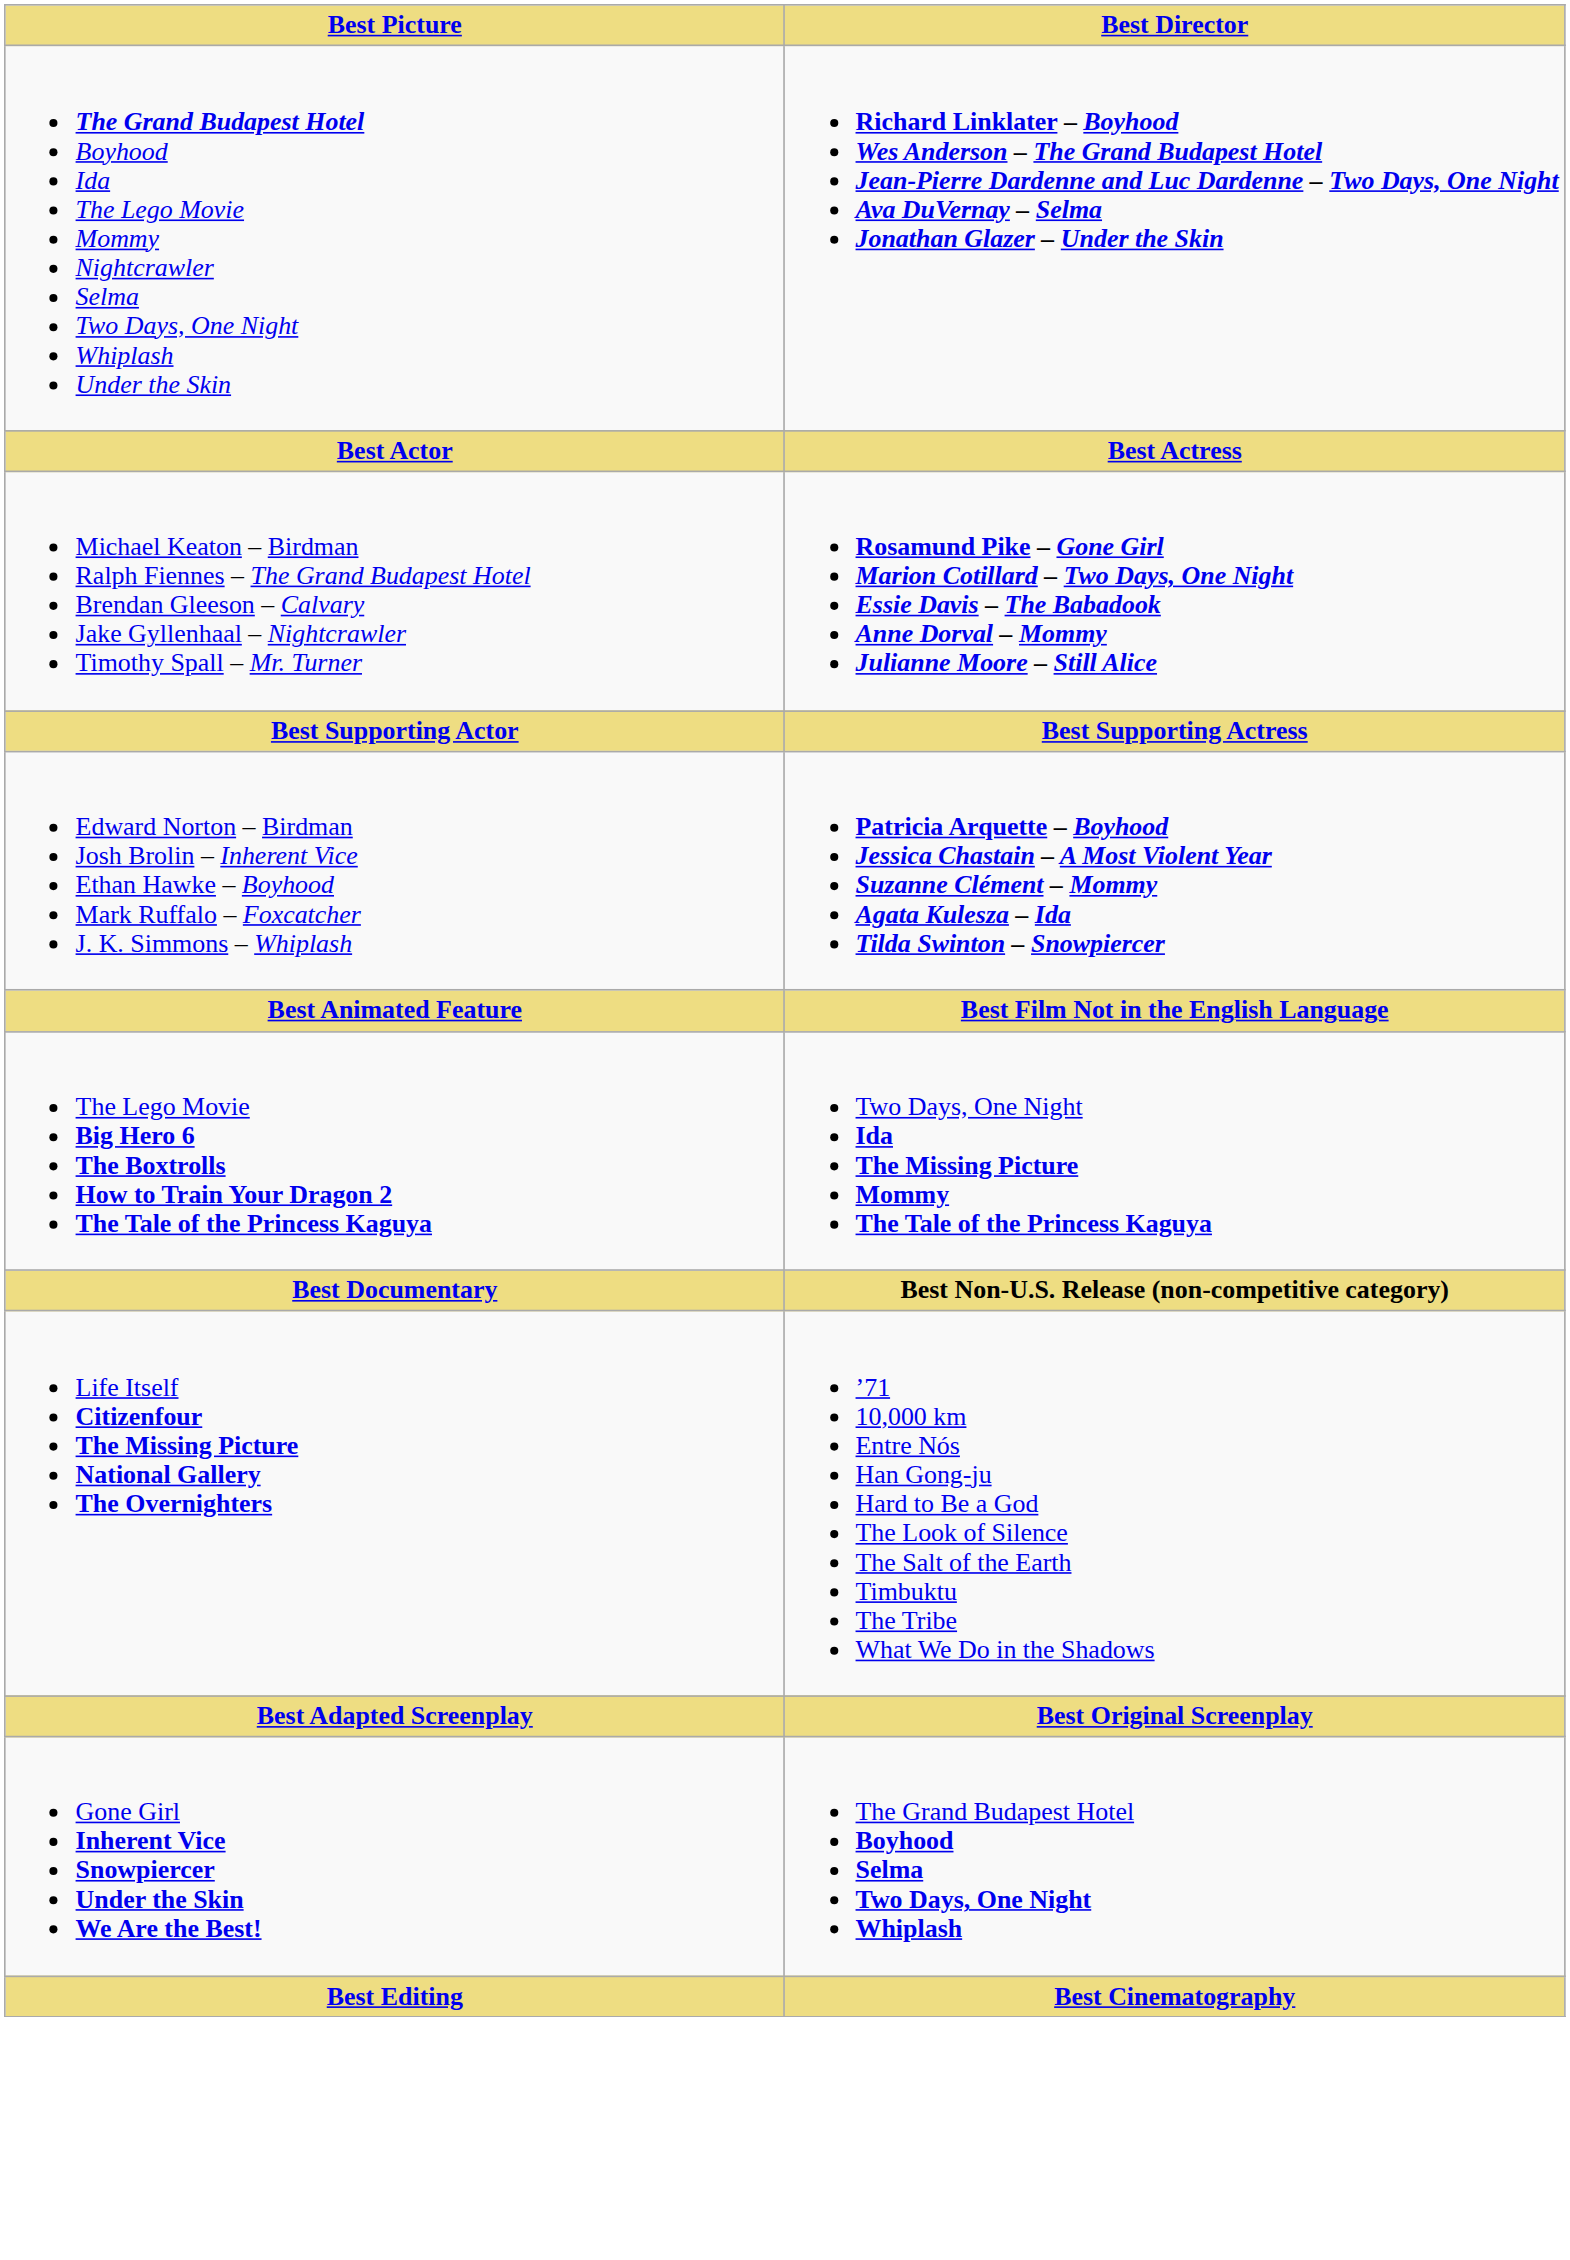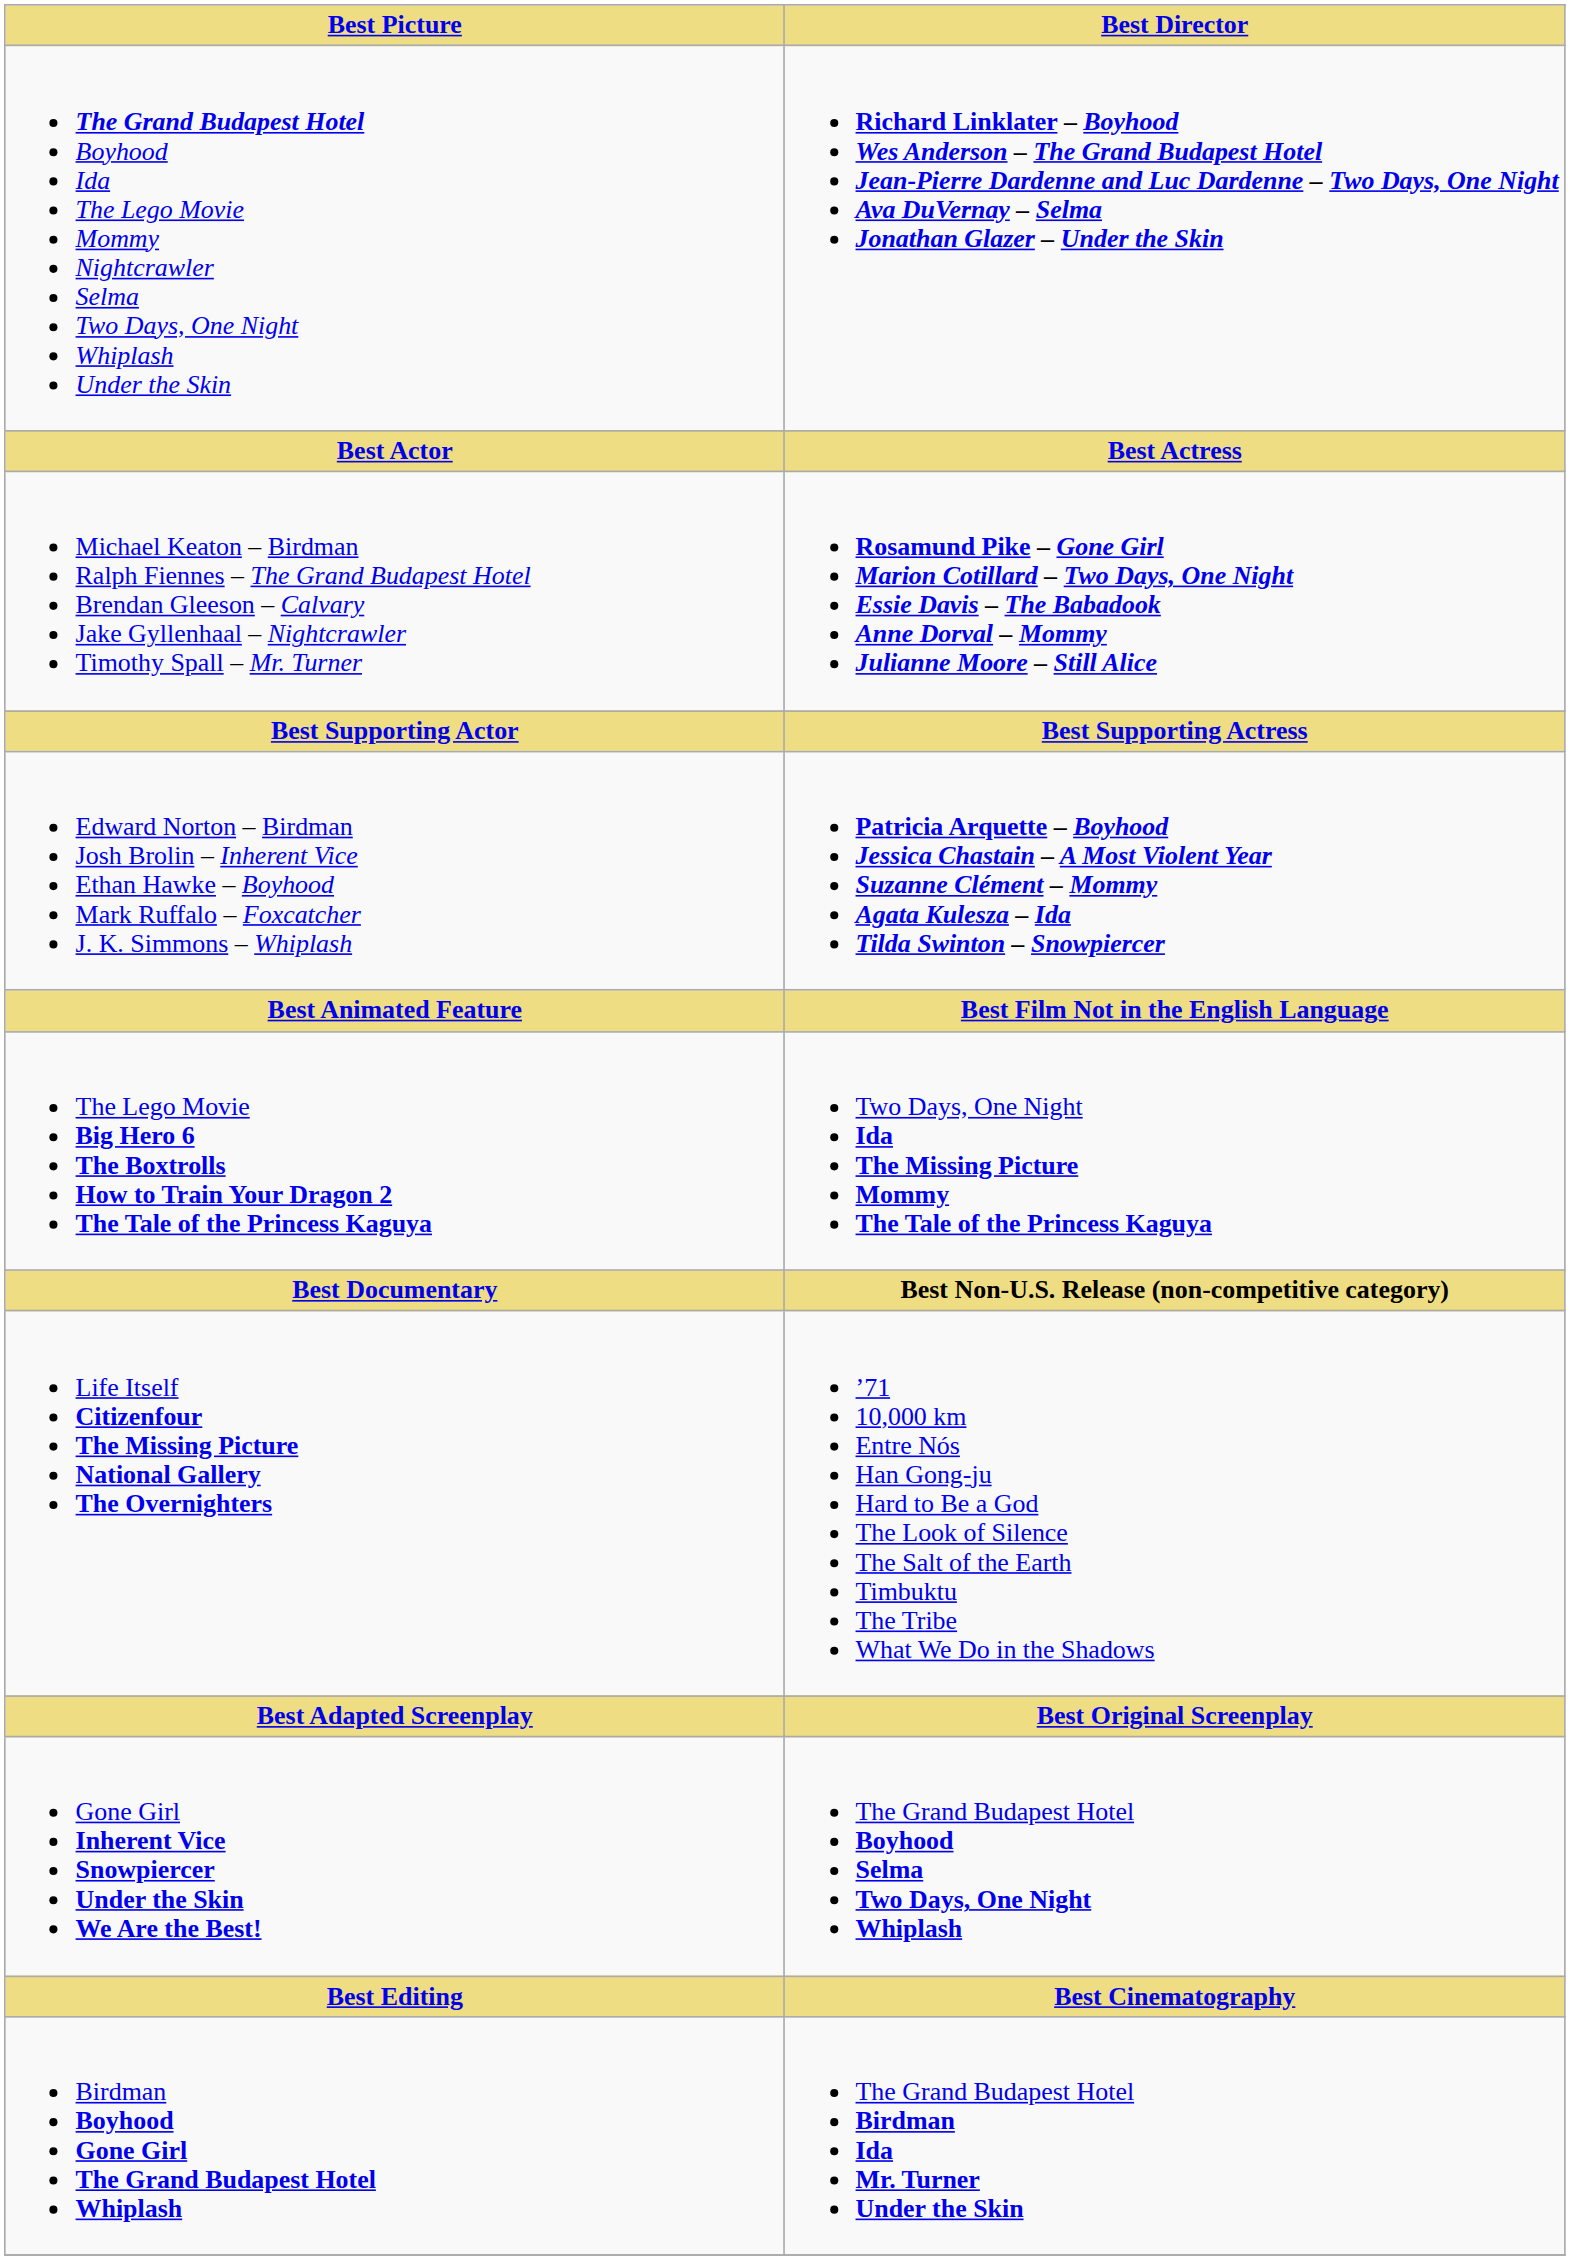+ row: Birdman Boyhood Gone Girl The Grand Budapest Hotel Whiplash | The Grand Budapest Hotel Birdman Ida Mr. Turner Under the Skin
